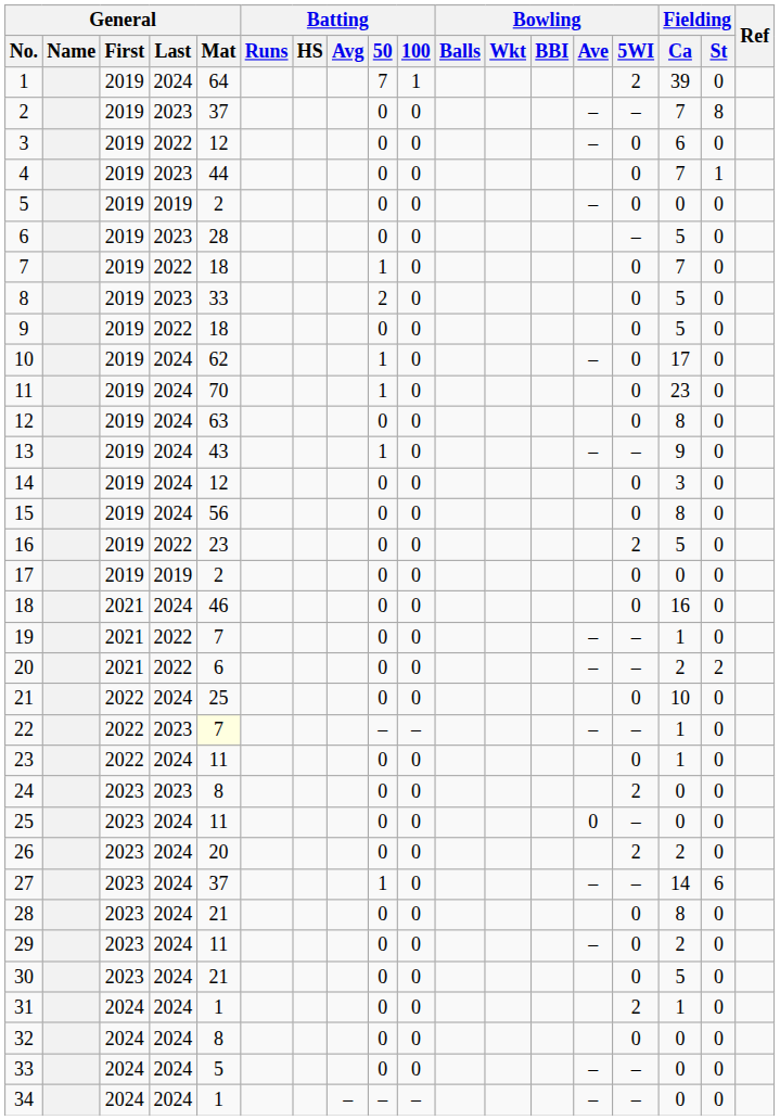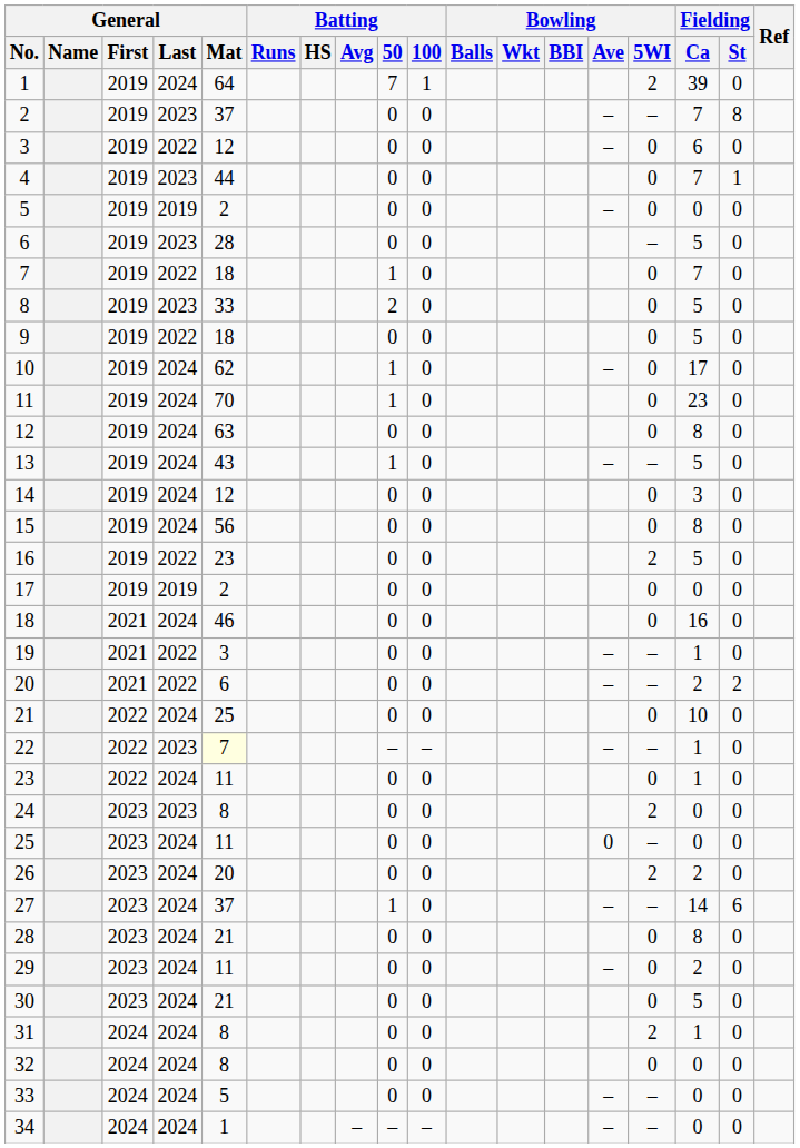13 | Fielding / Ca: 9 -> 5
19 | General / Mat: 7 -> 3
31 | General / Mat: 1 -> 8
